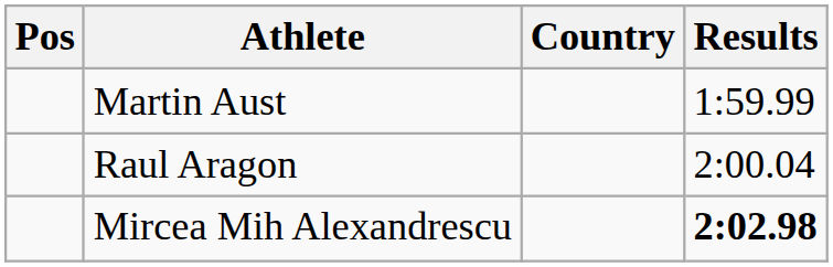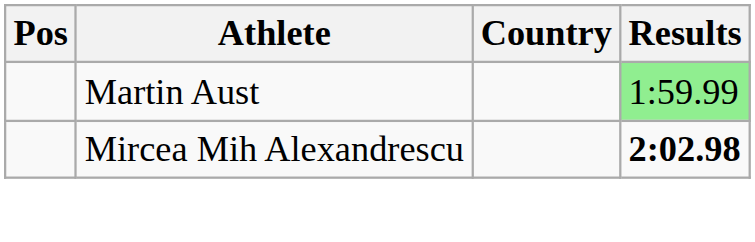Martin Aust | Results: no background -> lightgreen background
- row: Raul Aragon | 2:00.04
